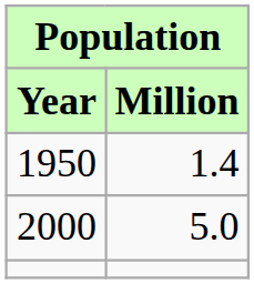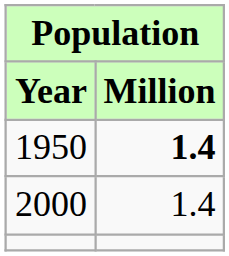1950 | Million: normal -> bold
2000 | Million: 5.0 -> 1.4
